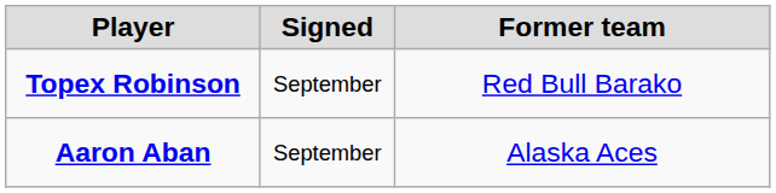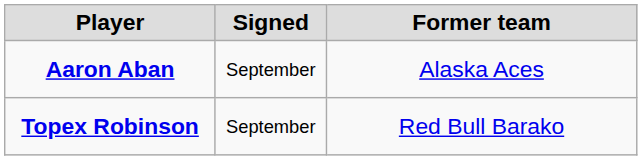rows swapped: Topex Robinson <-> Aaron Aban
